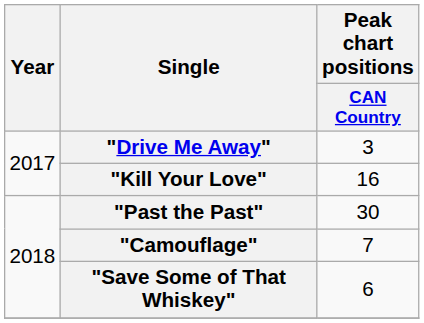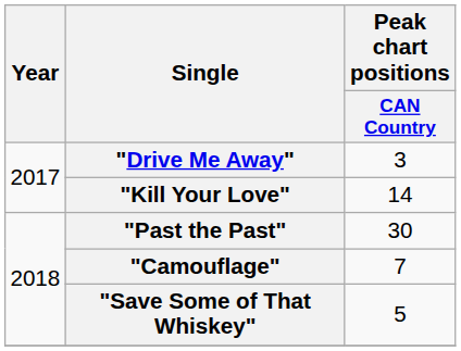"Kill Your Love" | Peak chart positions / CAN Country: 16 -> 14
"Save Some of That Whiskey" | Peak chart positions / CAN Country: 6 -> 5
